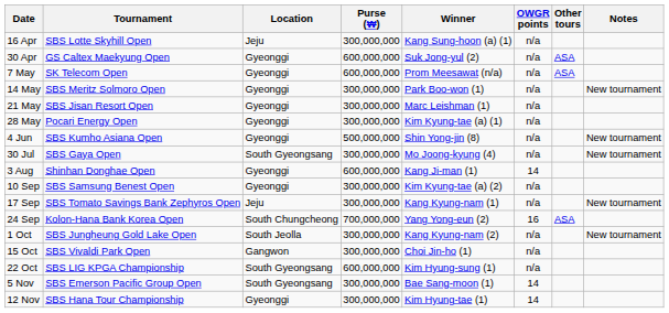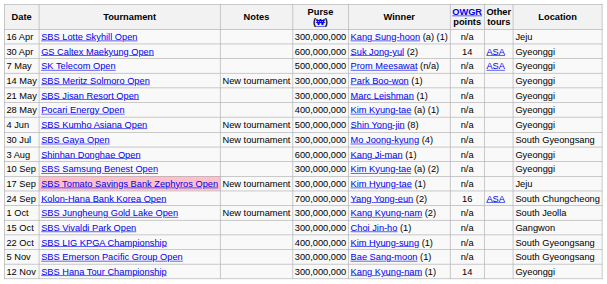columns swapped: Location <-> Notes
30 Apr | OWGR points: n/a -> 14
7 May | Purse (₩): 600,000,000 -> 500,000,000
28 May | Purse (₩): 300,000,000 -> 400,000,000
3 Aug | OWGR points: 14 -> n/a
17 Sep | Tournament: no background -> pink background
17 Sep | Winner: Kang Kyung-nam (1) -> Kim Hyung-tae (1)
22 Oct | Purse (₩): 600,000,000 -> 400,000,000
5 Nov | OWGR points: 14 -> n/a
12 Nov | Winner: Kim Hyung-tae (1) -> Kang Kyung-nam (1)
